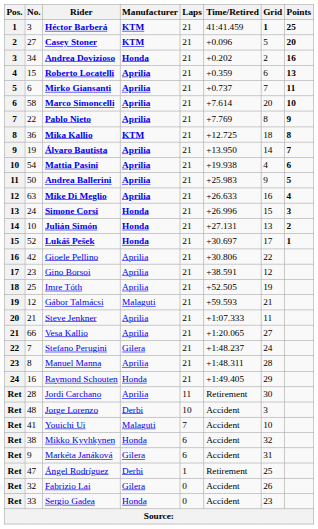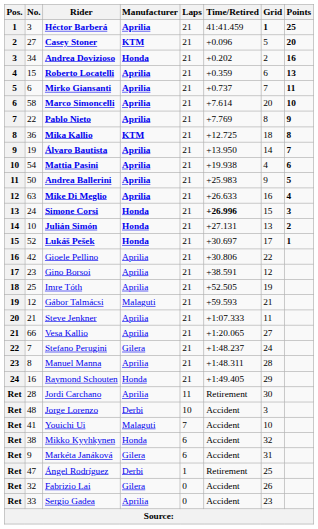Héctor Barberá | Manufacturer: KTM -> Aprilia
Simone Corsi | Time/Retired: normal -> bold
Sergio Gadea | Manufacturer: Honda -> Aprilia
